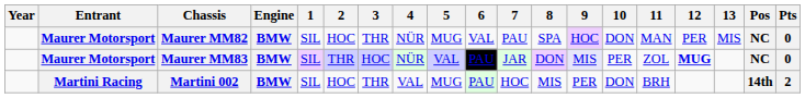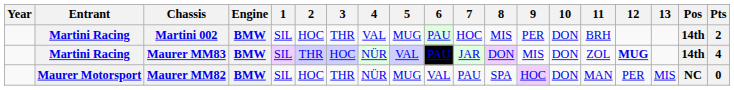rows swapped: Maurer MM82 <-> Martini 002
Maurer MM83 | Entrant: Maurer Motorsport -> Martini Racing
Maurer MM83 | 9: lavender background -> no background
Maurer MM83 | 10: PER -> DON
Maurer MM83 | Pos: NC -> 14th
Maurer MM83 | Pts: 0 -> 4
